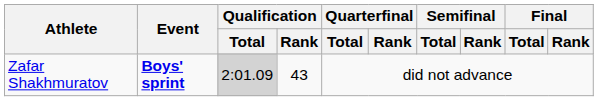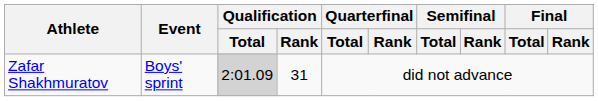Zafar Shakhmuratov | Event: bold -> normal
Zafar Shakhmuratov | Qualification / Rank: 43 -> 31
